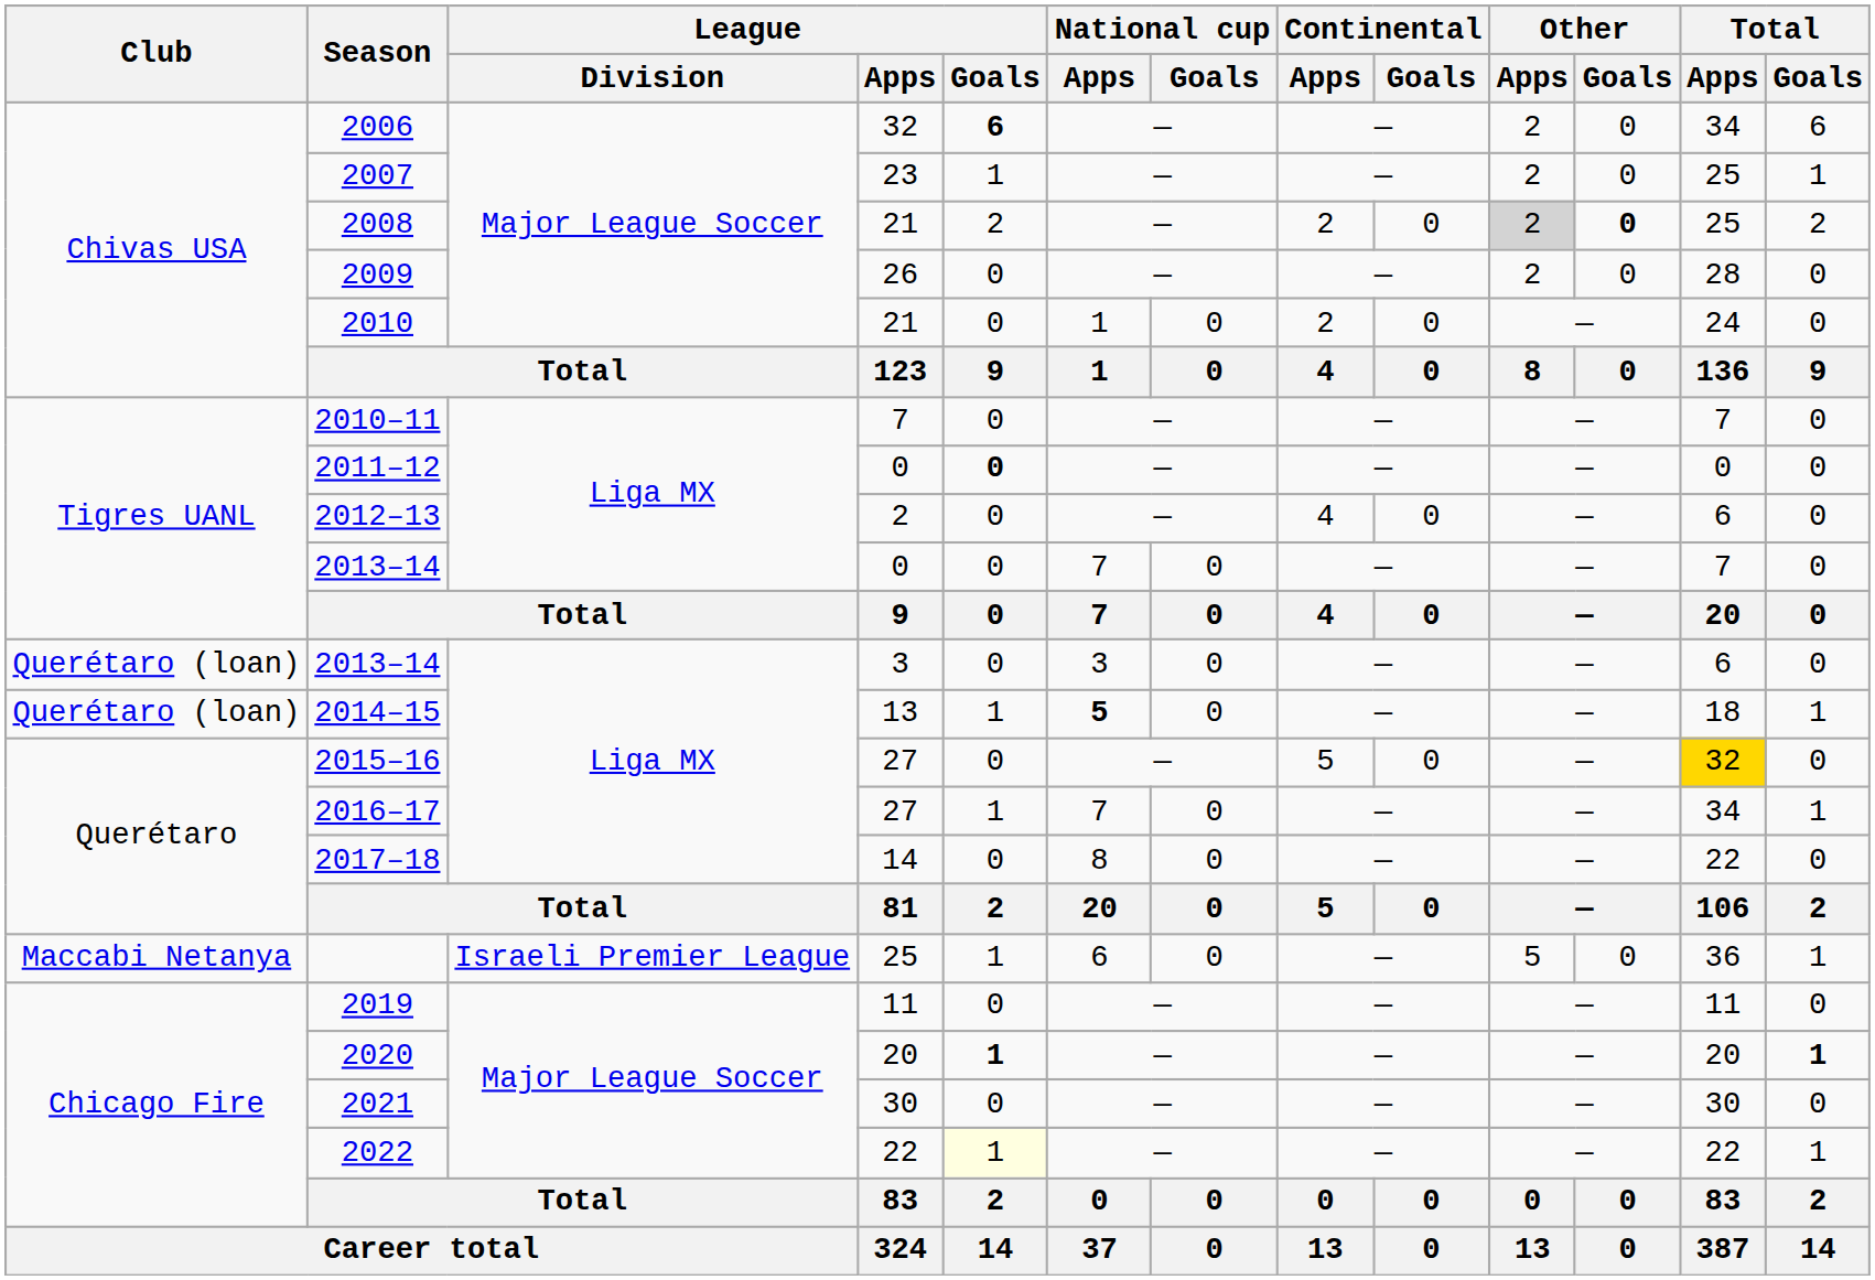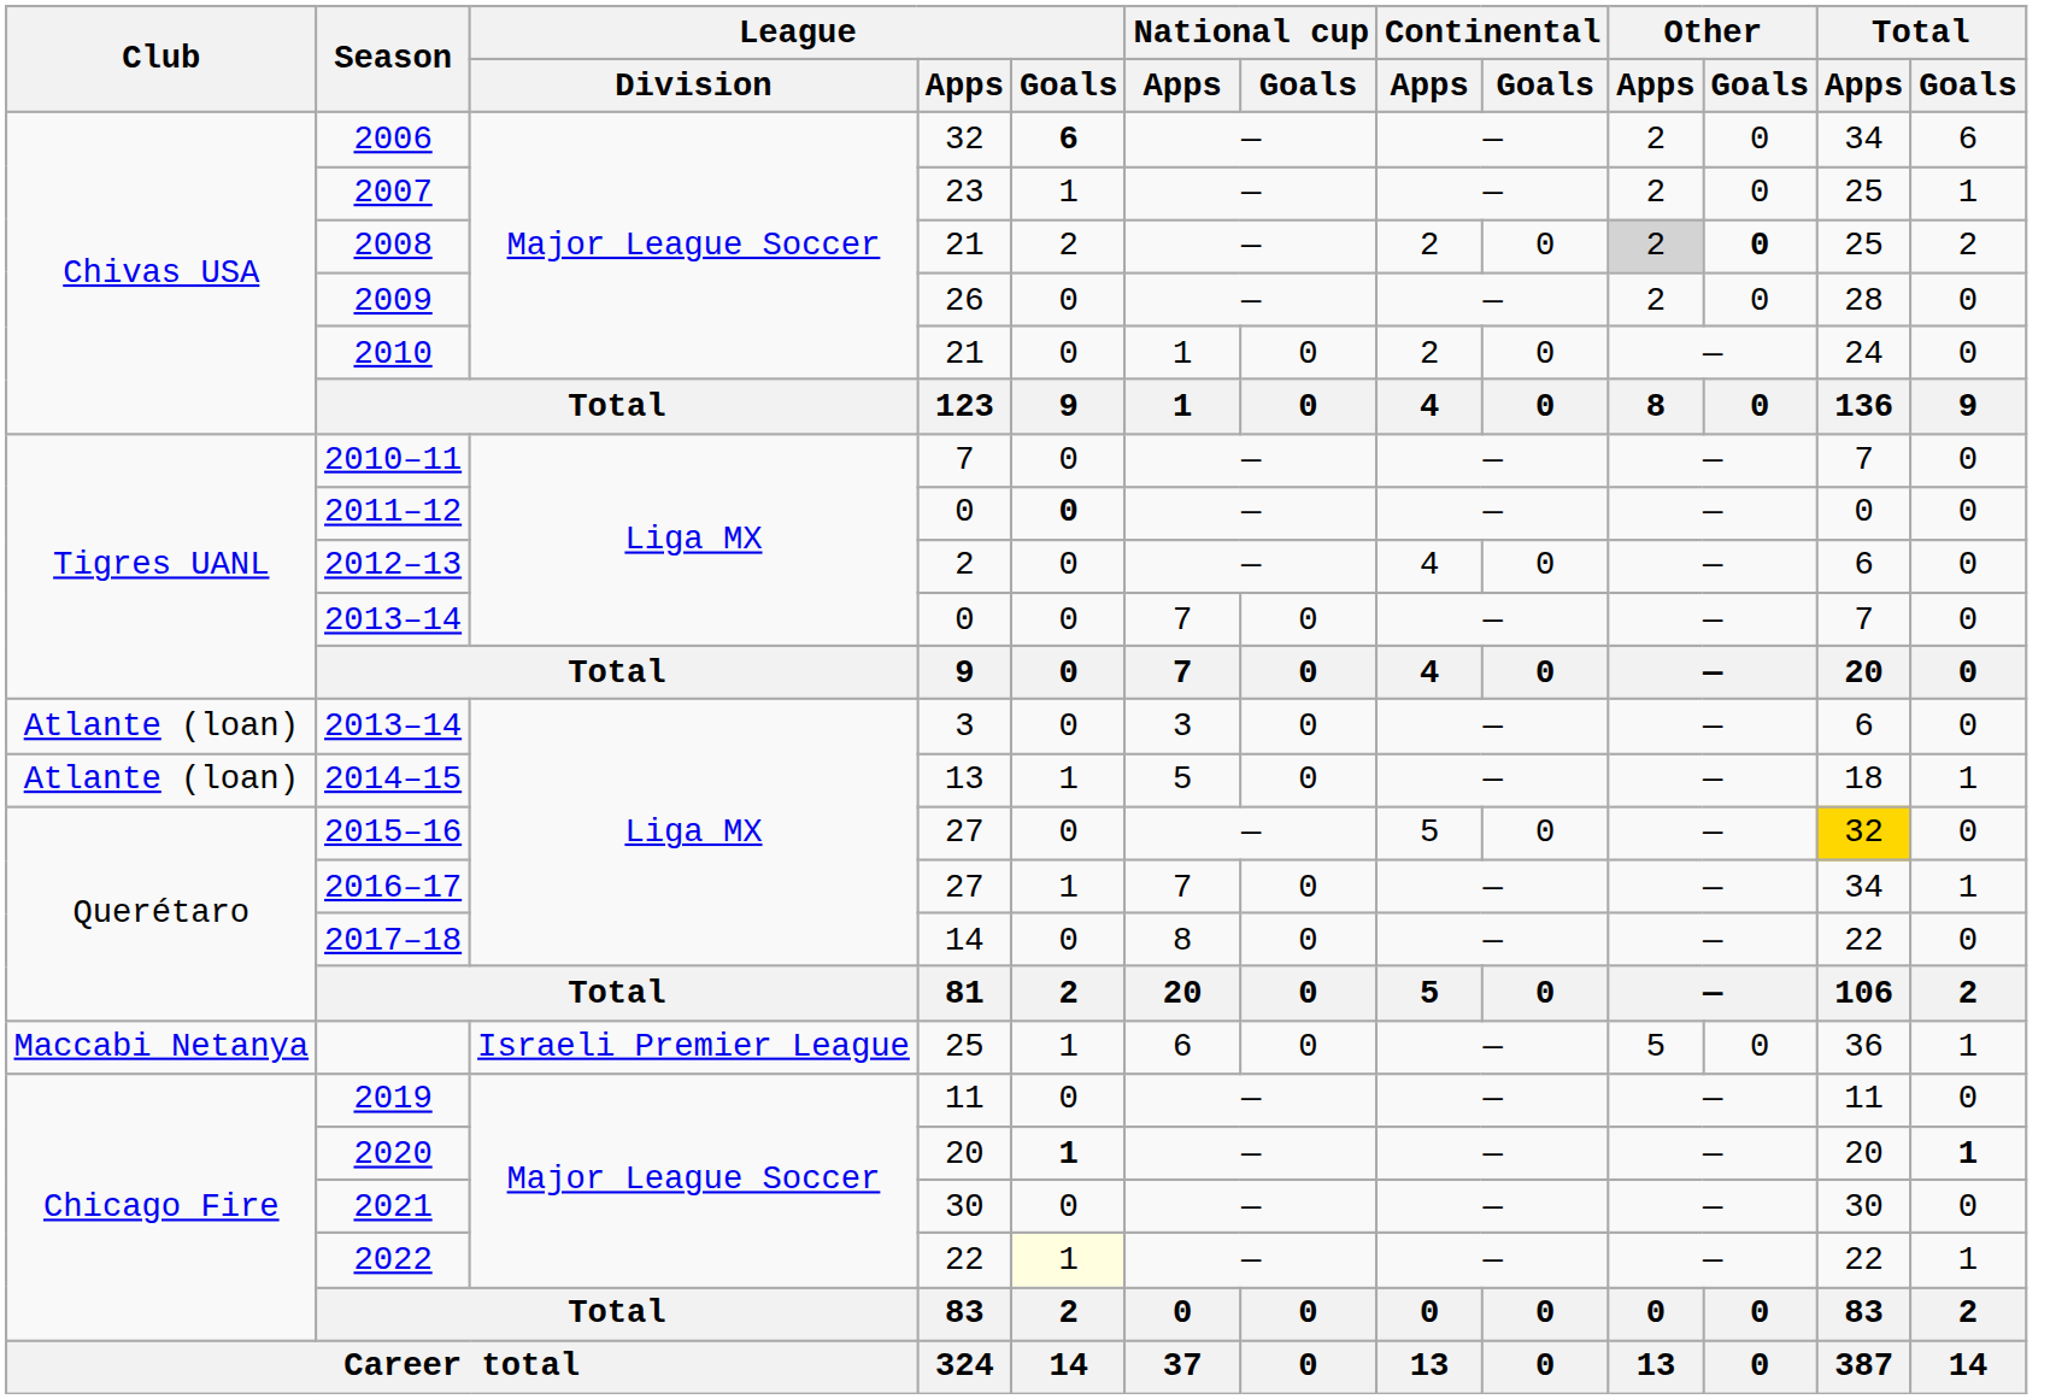2013–14 / 3 | Club: Querétaro (loan) -> Atlante (loan)
2014–15 | Club: Querétaro (loan) -> Atlante (loan)
2014–15 | National cup / Apps: bold -> normal
